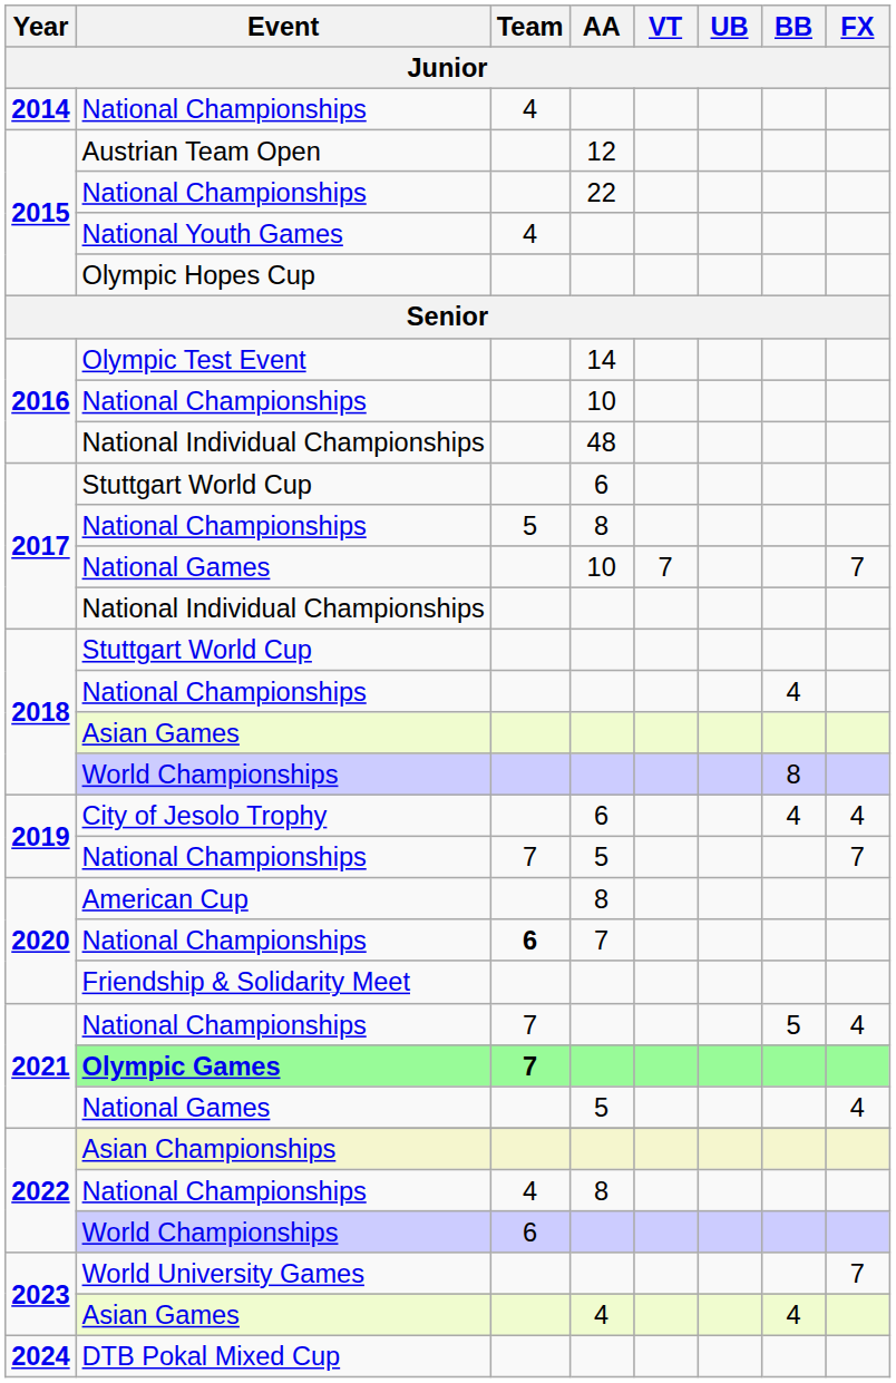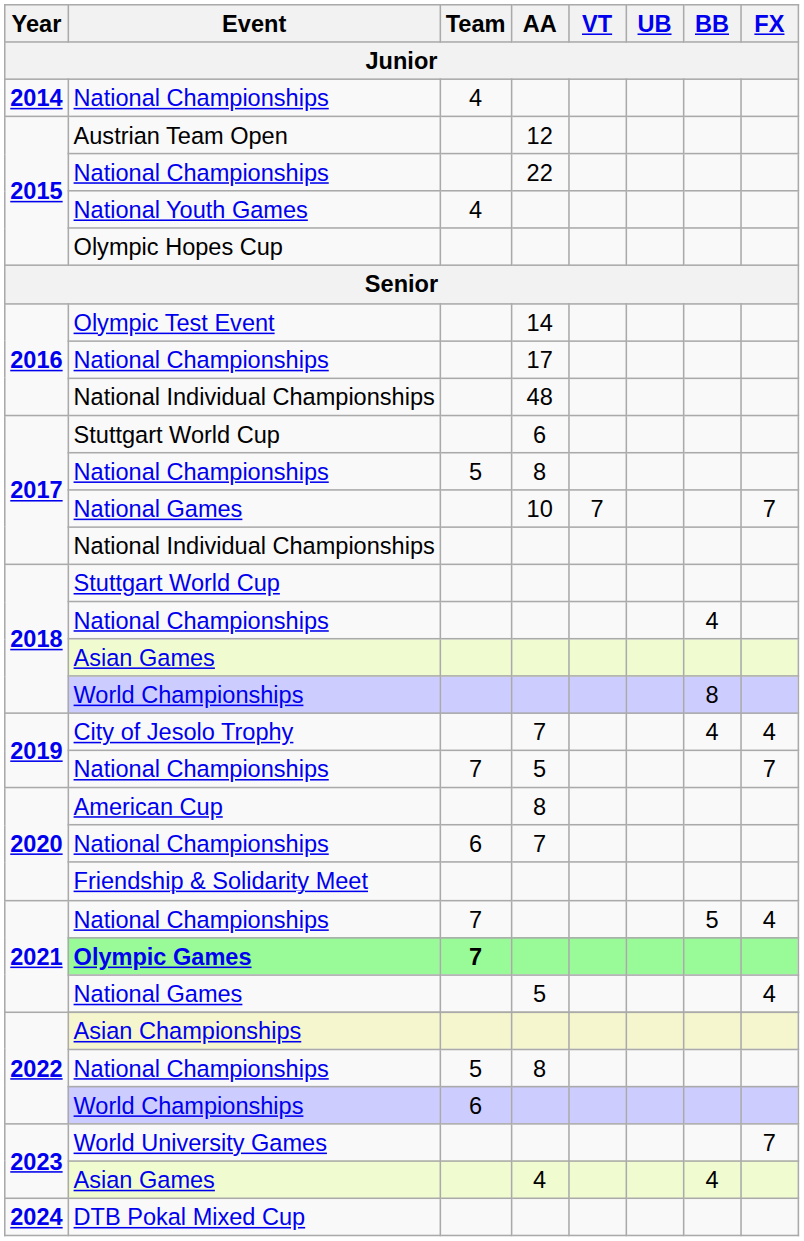2016 / National Championships | AA: 10 -> 17
City of Jesolo Trophy | AA: 6 -> 7
2020 / National Championships | Team: bold -> normal
2022 / National Championships | Team: 4 -> 5
